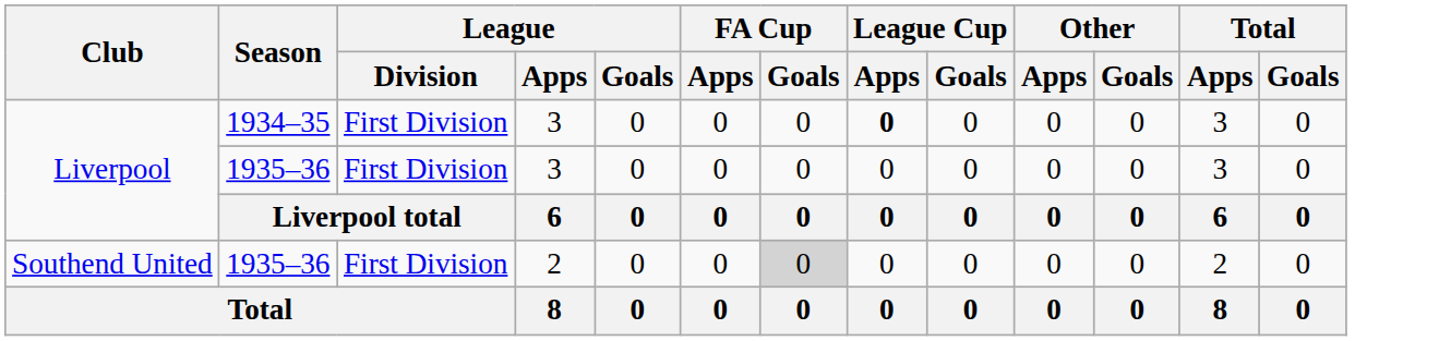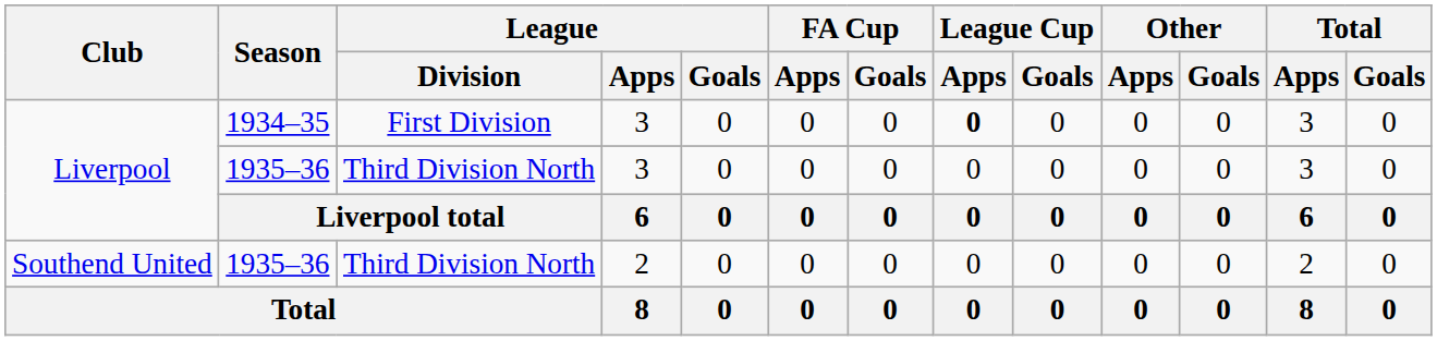Liverpool / 1935–36 | League / Division: First Division -> Third Division North
Southend United | League / Division: First Division -> Third Division North
Southend United | FA Cup / Goals: lightgrey background -> no background
